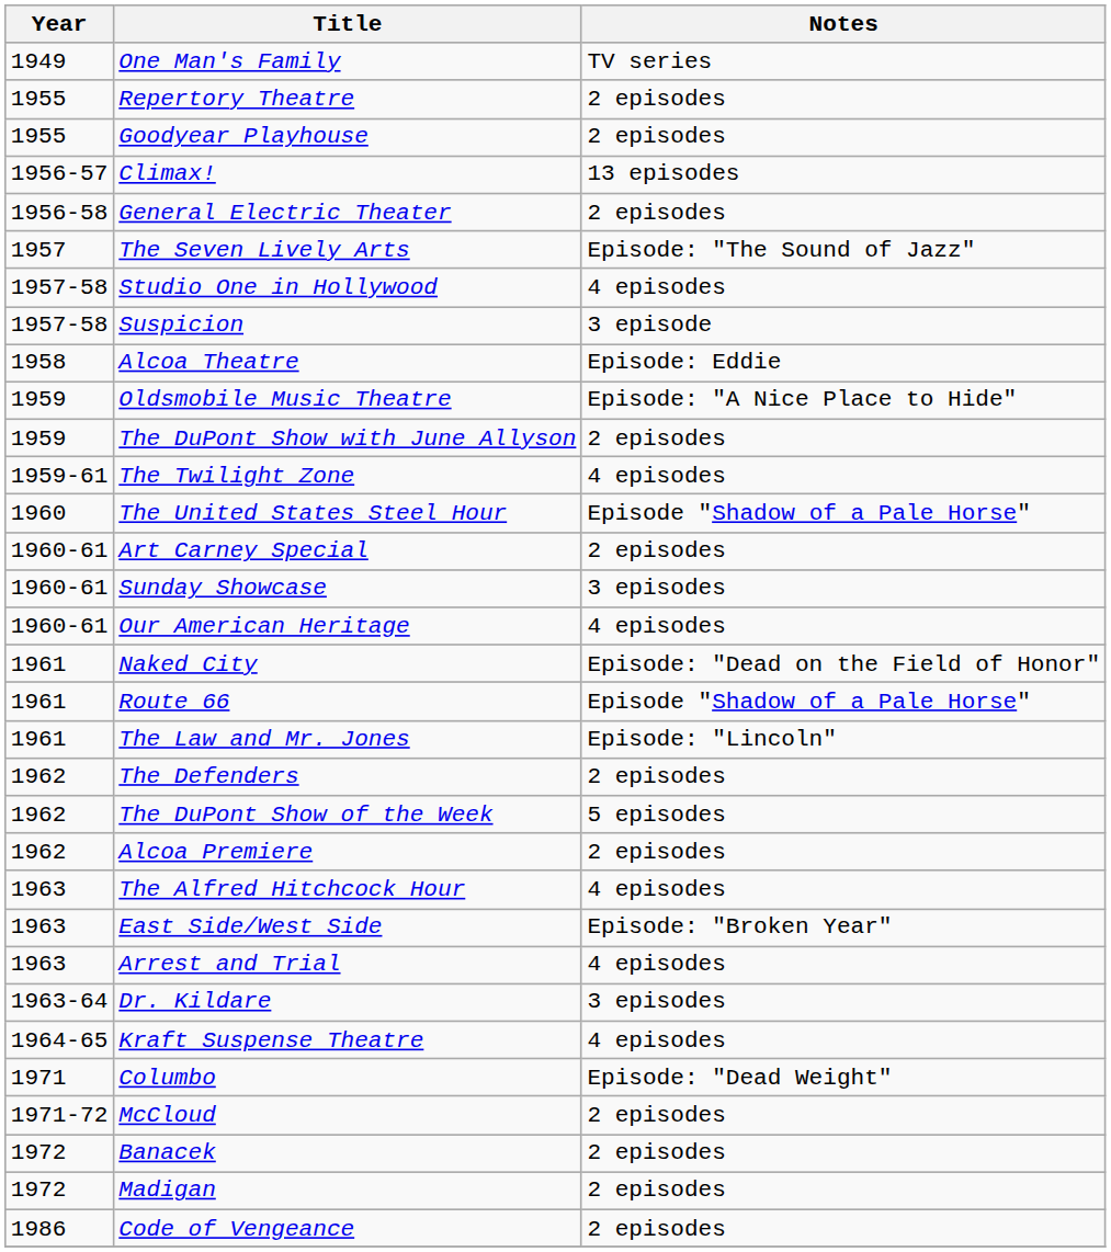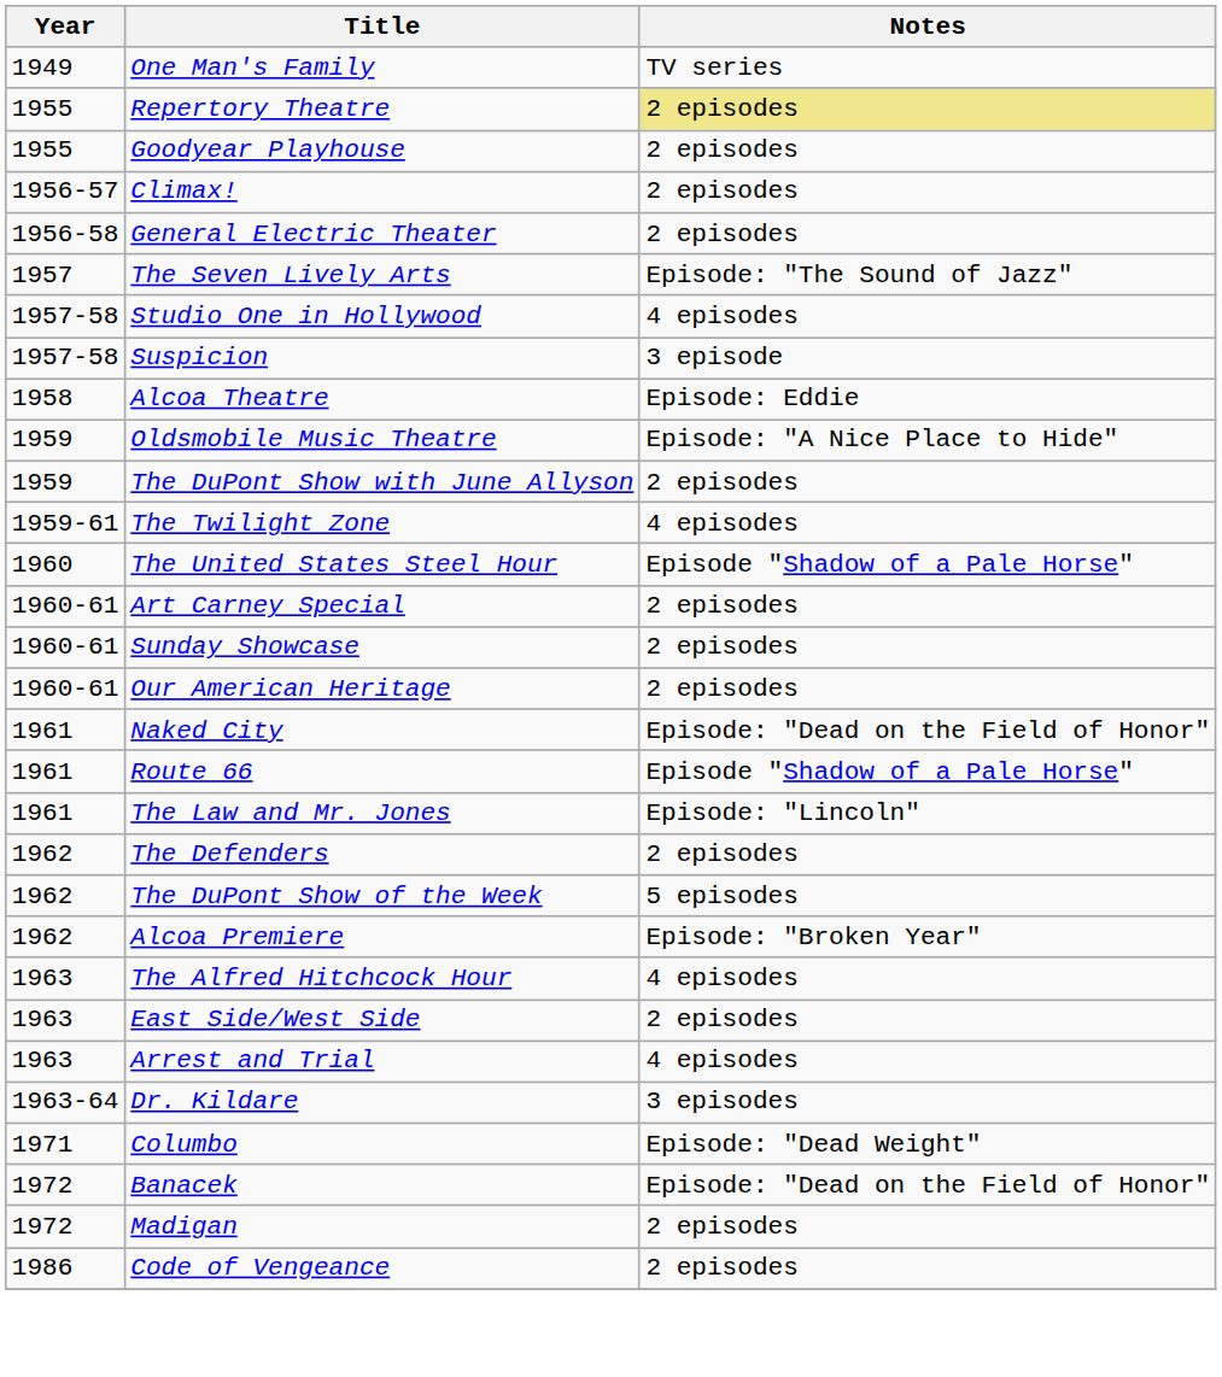Repertory Theatre | Notes: no background -> khaki background
Climax! | Notes: 13 episodes -> 2 episodes
Sunday Showcase | Notes: 3 episodes -> 2 episodes
Our American Heritage | Notes: 4 episodes -> 2 episodes
Alcoa Premiere | Notes: 2 episodes -> Episode: "Broken Year"
East Side/West Side | Notes: Episode: "Broken Year" -> 2 episodes
- row: 1964-65 | Kraft Suspense Theatre | 4 episodes
- row: 1971-72 | McCloud | 2 episodes
Banacek | Notes: 2 episodes -> Episode: "Dead on the Field of Honor"
